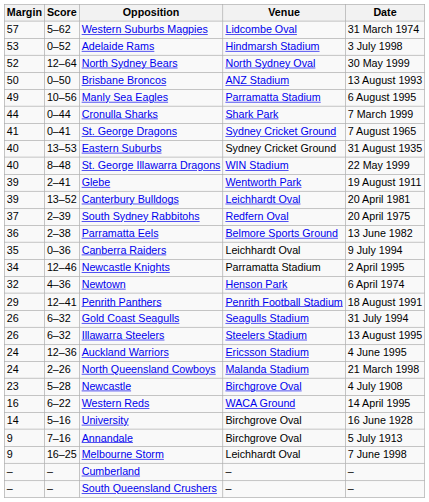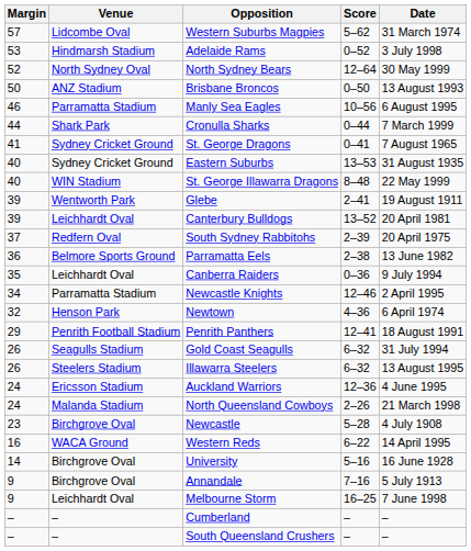columns swapped: Score <-> Venue
Manly Sea Eagles | Margin: 49 -> 46
